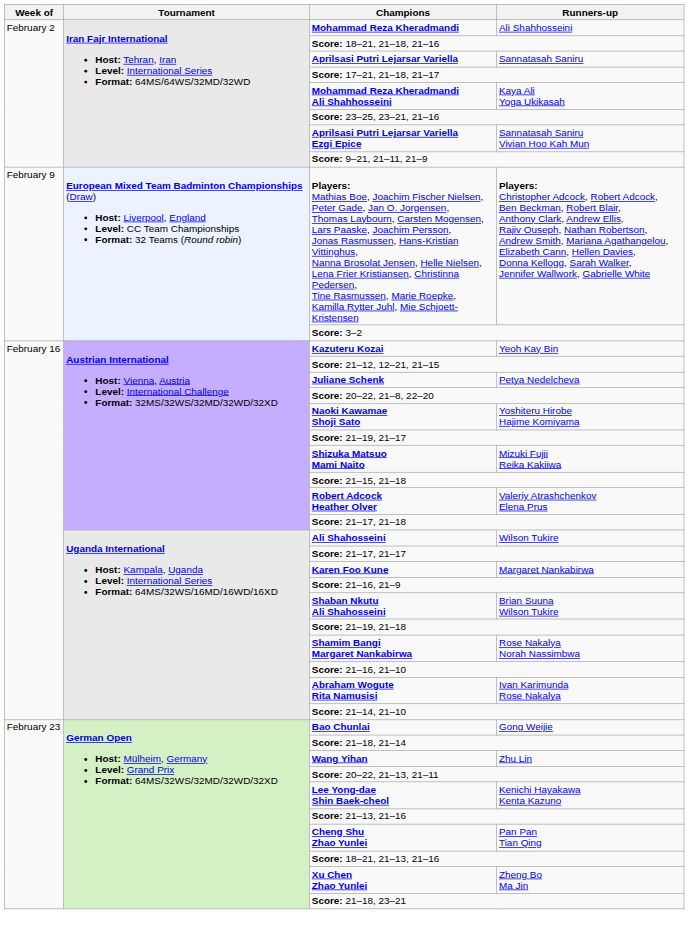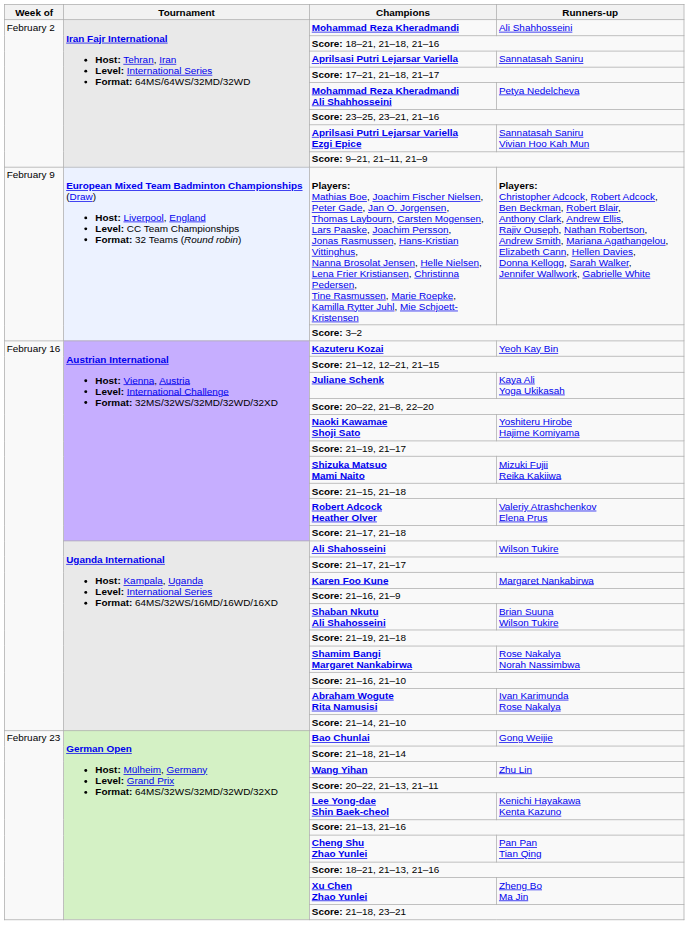Mohammad Reza Kheradmandi Ali Shahhosseini | Runners-up: Kaya Ali Yoga Ukikasah -> Petya Nedelcheva
Juliane Schenk | Runners-up: Petya Nedelcheva -> Kaya Ali Yoga Ukikasah
